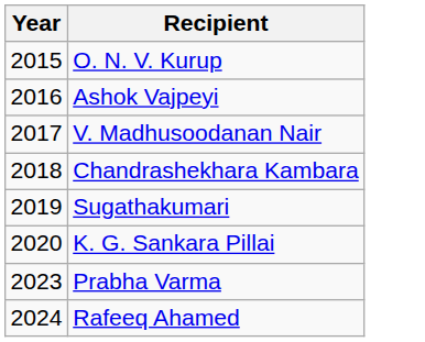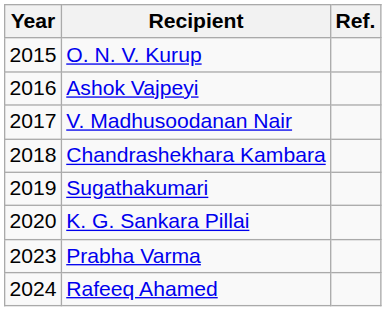+ column: Ref.
